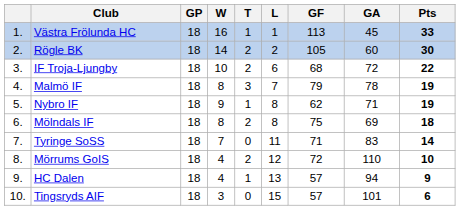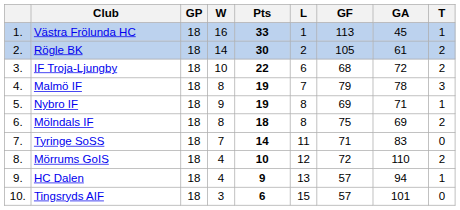columns swapped: T <-> Pts
Rögle BK | GA: 60 -> 61
Nybro IF | GF: 62 -> 69
